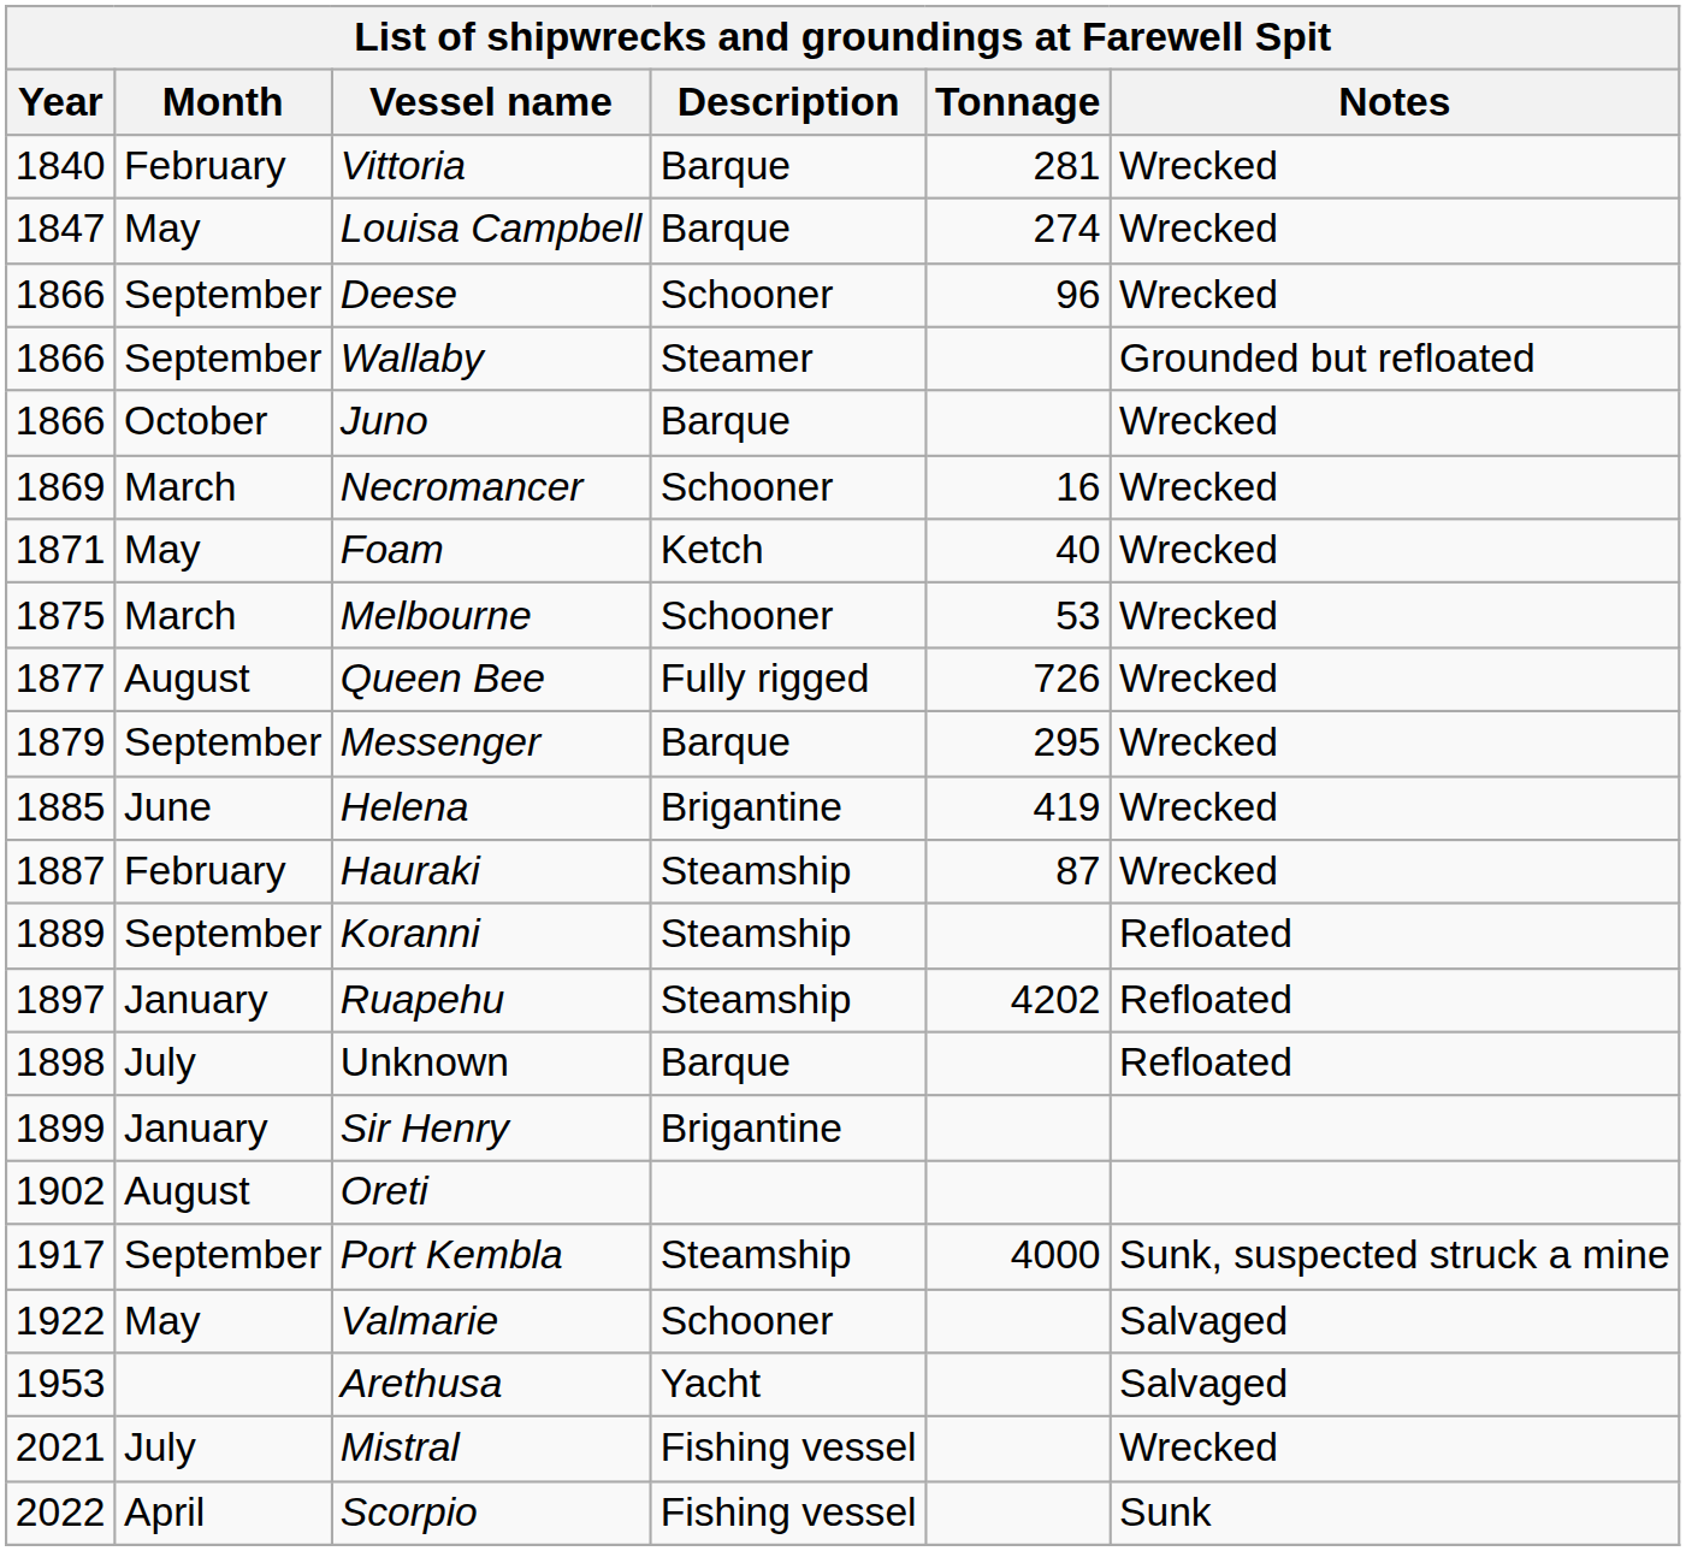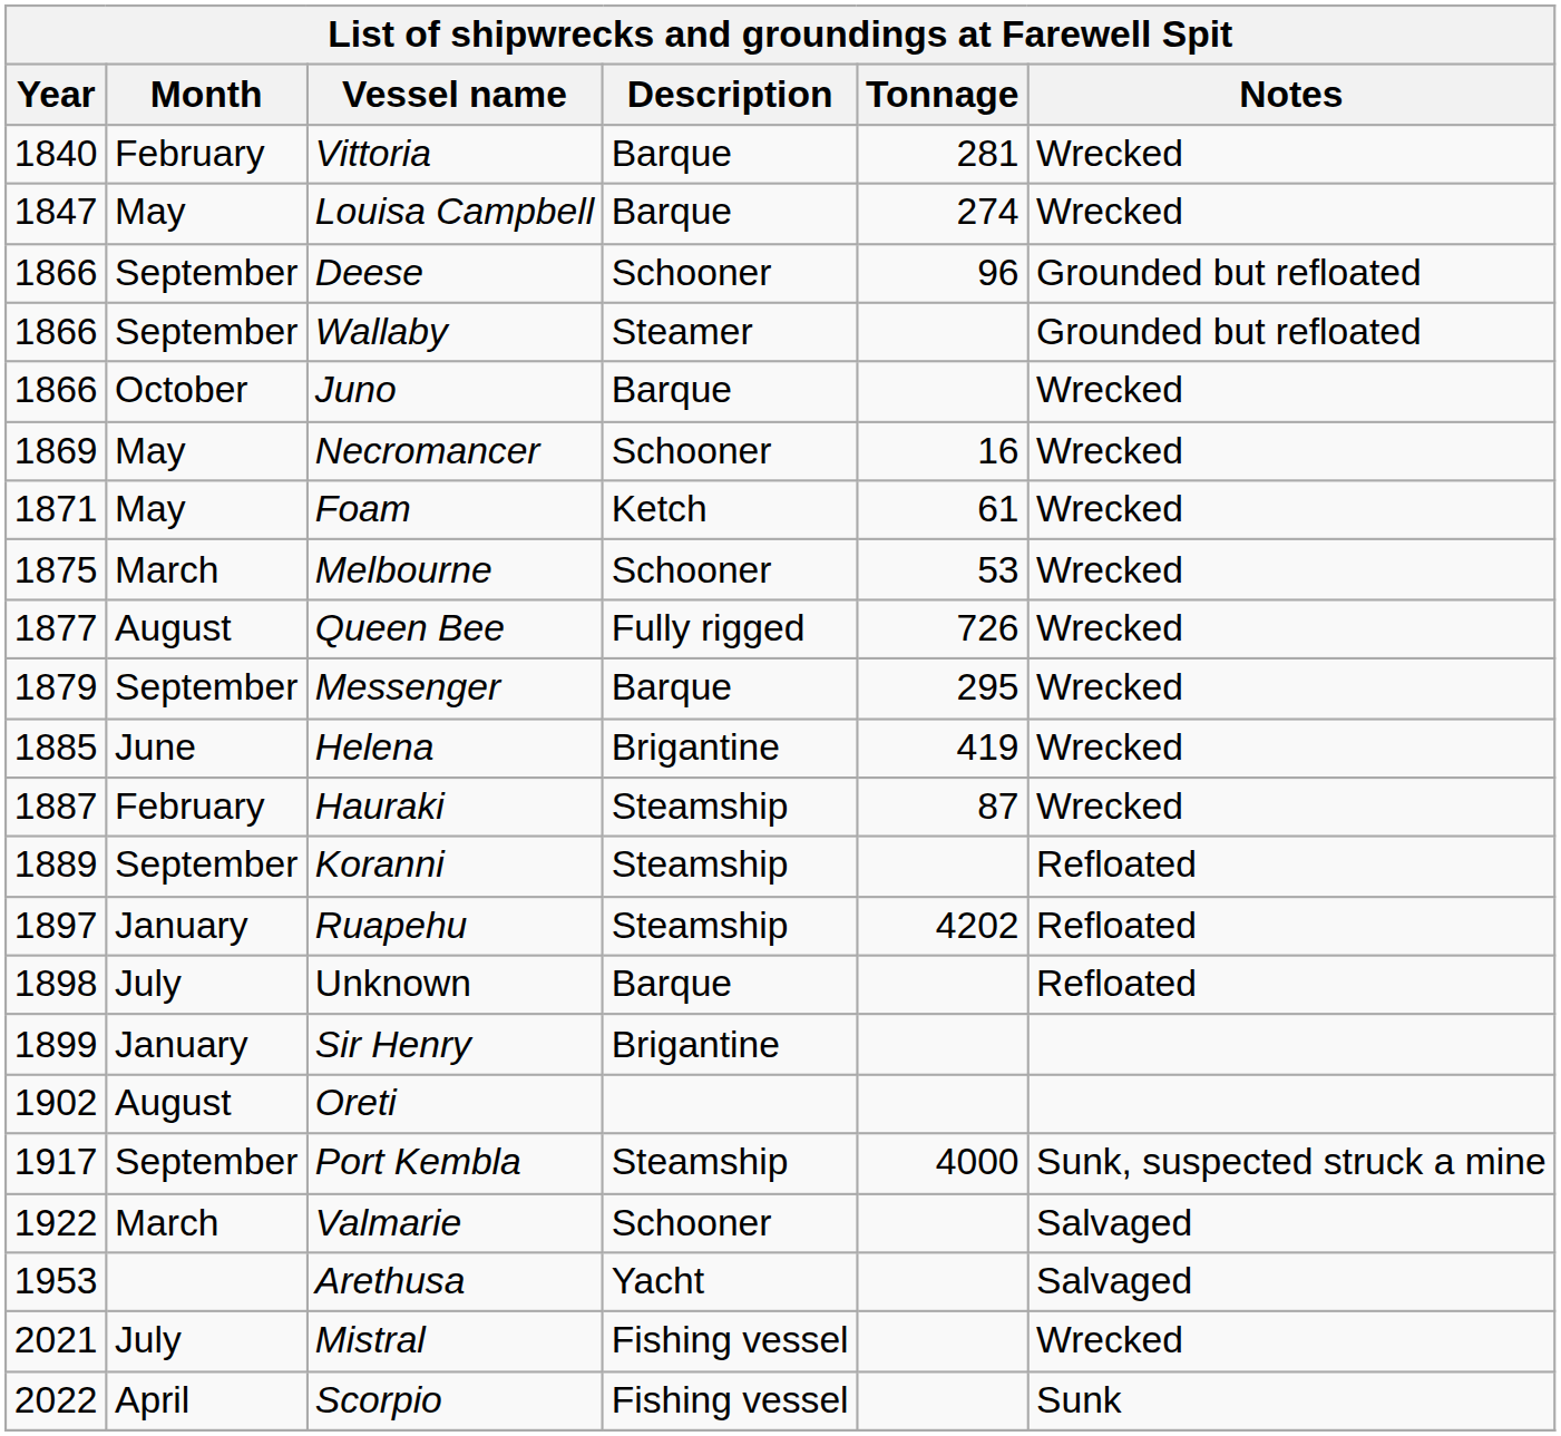Deese | Notes: Wrecked -> Grounded but refloated
Necromancer | Month: March -> May
Foam | Tonnage: 40 -> 61
Valmarie | Month: May -> March
